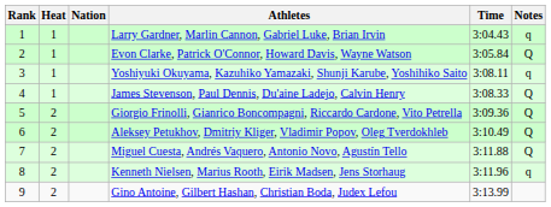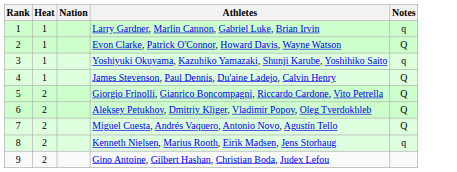- column: Time | 3:04.43 | 3:05.84 | 3:08.11 | 3:08.33 | 3:09.36 | 3:10.49 | 3:11.88 | 3:11.96 | 3:13.99
